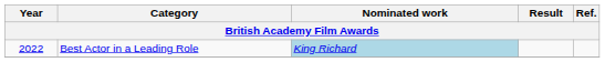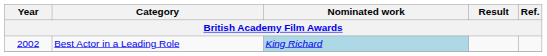Best Actor in a Leading Role | Year: 2022 -> 2002
